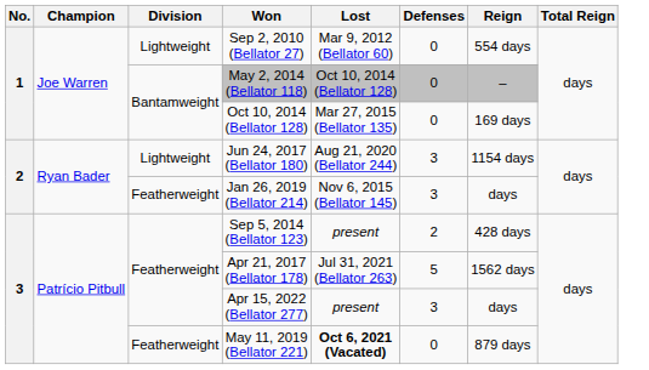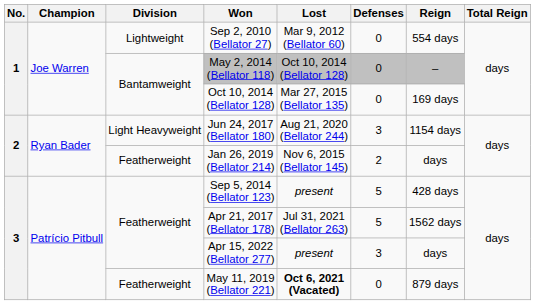Jun 24, 2017 (Bellator 180) | Division: Lightweight -> Light Heavyweight
Jan 26, 2019 (Bellator 214) | Defenses: 3 -> 2
Sep 5, 2014 (Bellator 123) | Defenses: 2 -> 5
